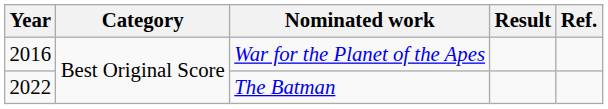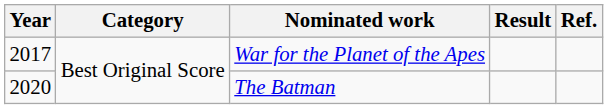War for the Planet of the Apes | Year: 2016 -> 2017
The Batman | Year: 2022 -> 2020
